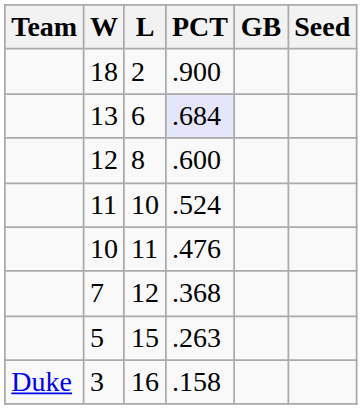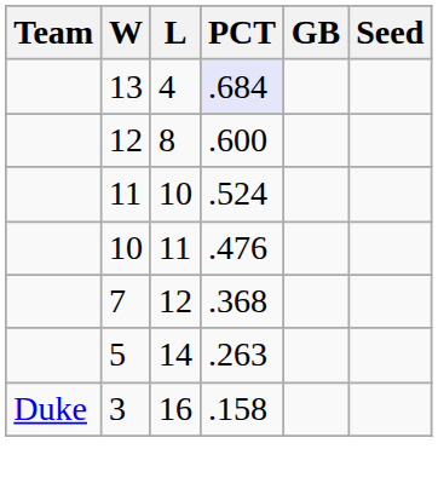- row: 18 | 2 | .900
13 | L: 6 -> 4
5 | L: 15 -> 14
